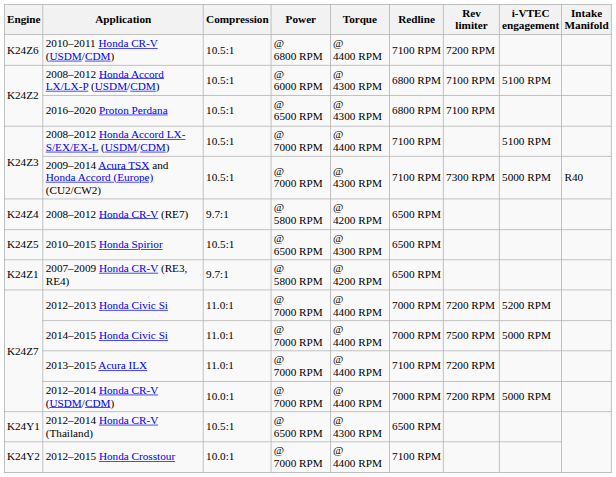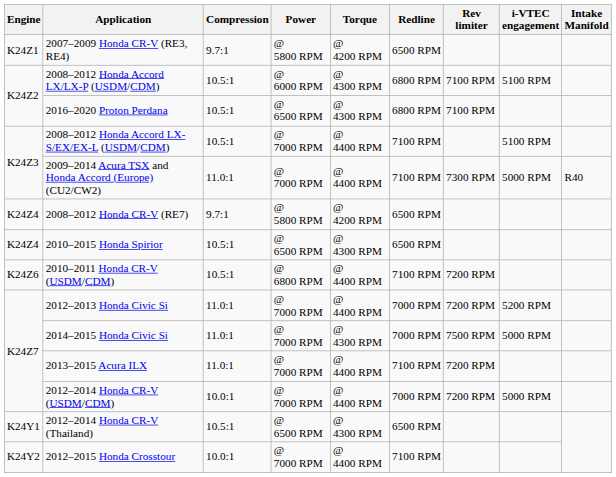rows swapped: 2007–2009 Honda CR-V (RE3, RE4) <-> 2010–2011 Honda CR-V (USDM/CDM)
2009–2014 Acura TSX and Honda Accord (Europe) (CU2/CW2) | Compression: 10.5:1 -> 11.0:1
2009–2014 Acura TSX and Honda Accord (Europe) (CU2/CW2) | Torque: @ 4300 RPM -> @ 4400 RPM
2010–2015 Honda Spirior | Engine: K24Z5 -> K24Z4
2014–2015 Honda Civic Si | Torque: @ 4400 RPM -> @ 4300 RPM
